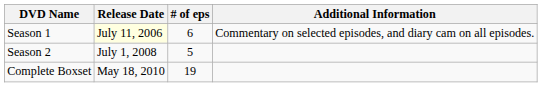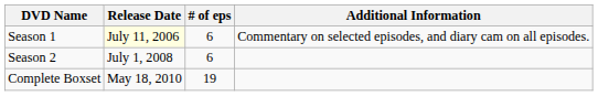Season 2 | # of eps: 5 -> 6
